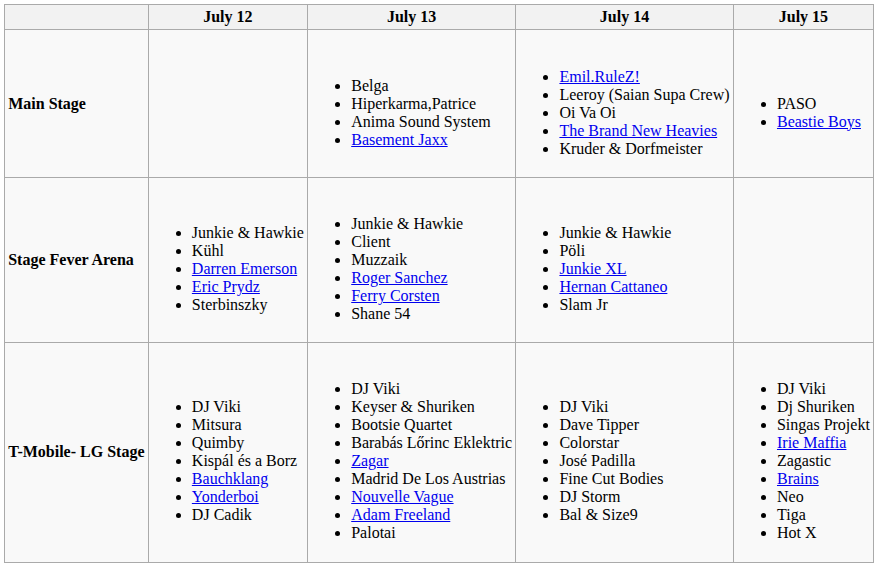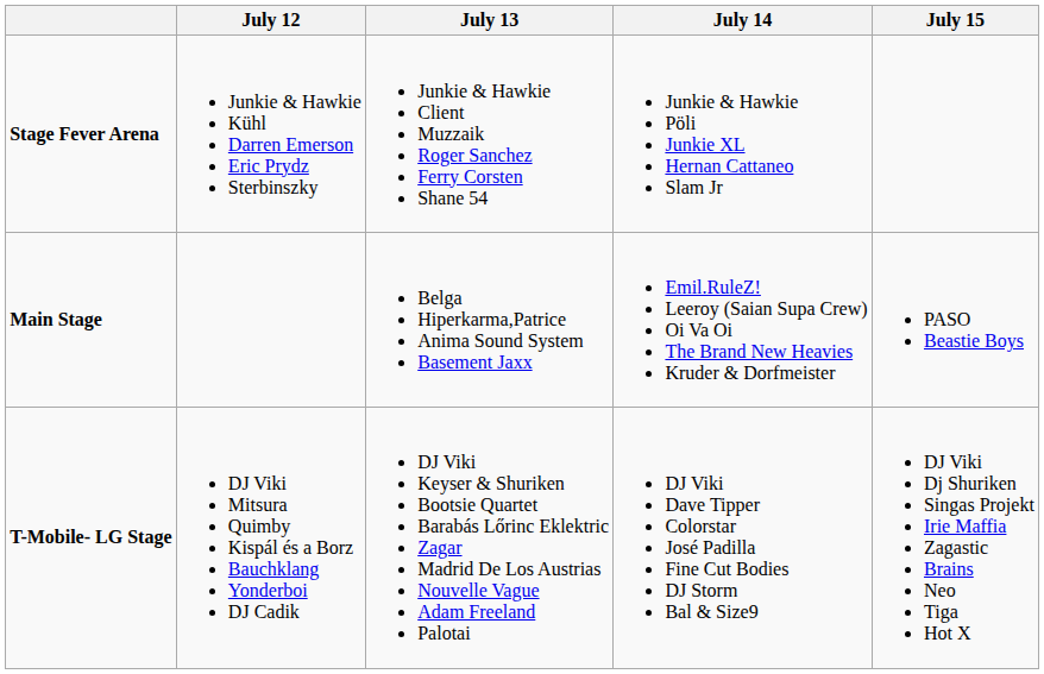rows swapped: Stage Fever Arena <-> Main Stage
